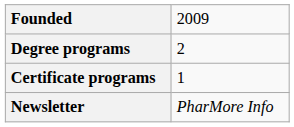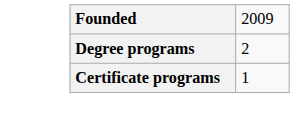- row: Newsletter | PharMore Info
